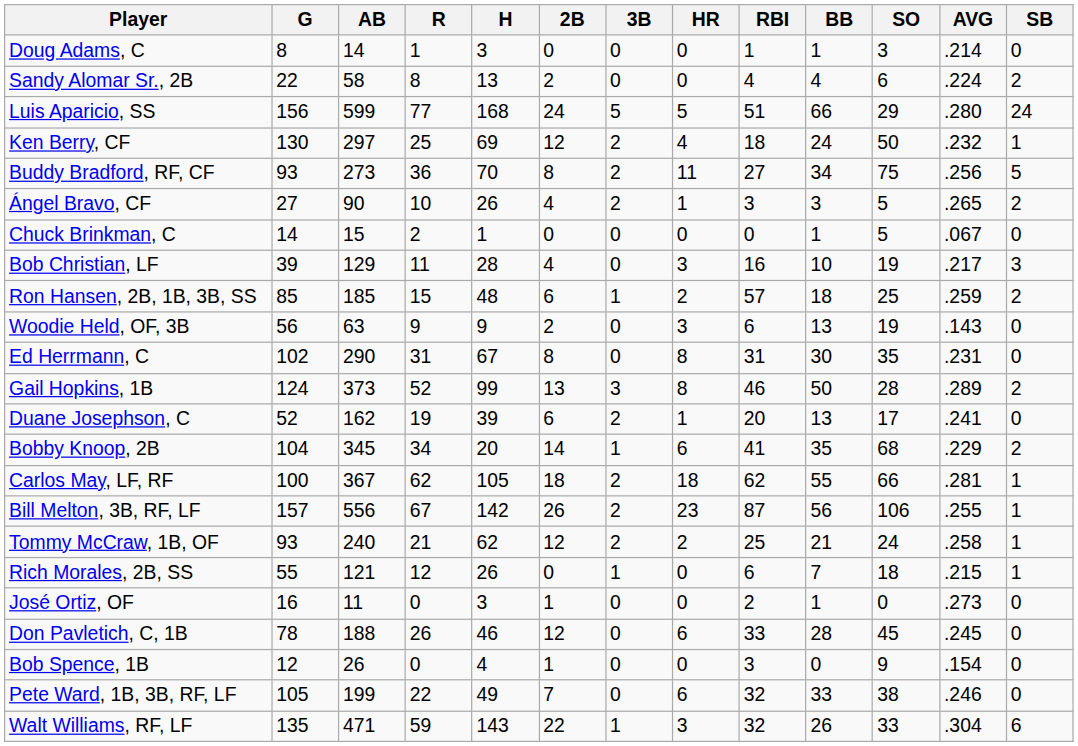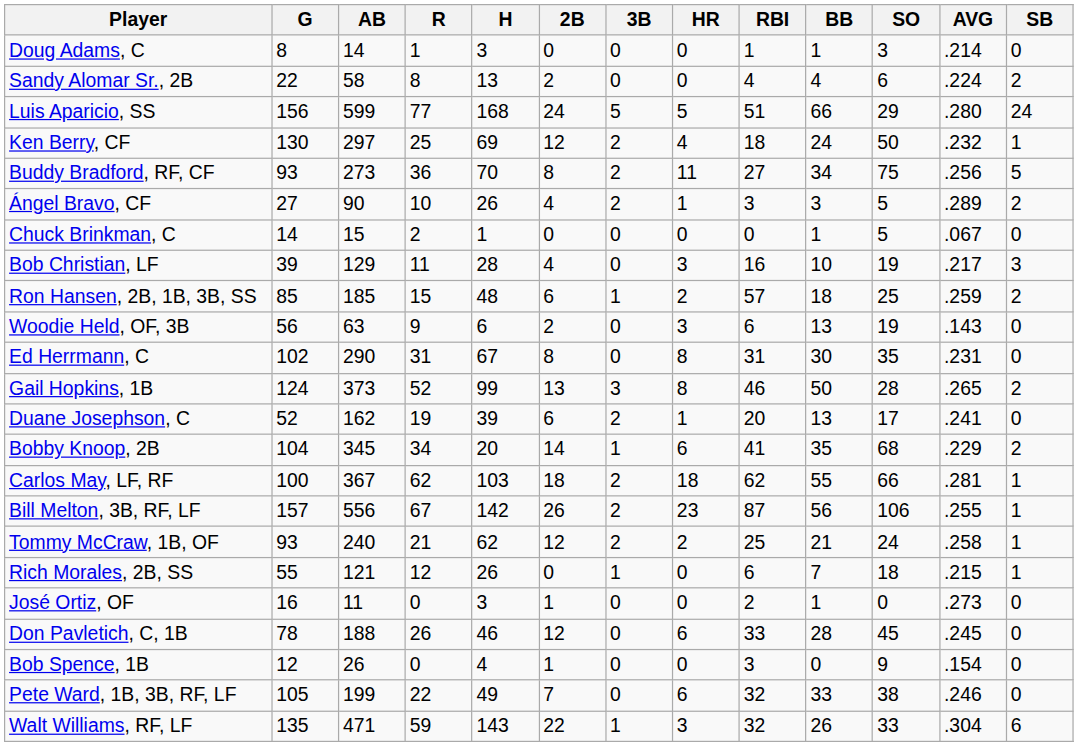Ángel Bravo, CF | AVG: .265 -> .289
Woodie Held, OF, 3B | H: 9 -> 6
Gail Hopkins, 1B | AVG: .289 -> .265
Carlos May, LF, RF | H: 105 -> 103
